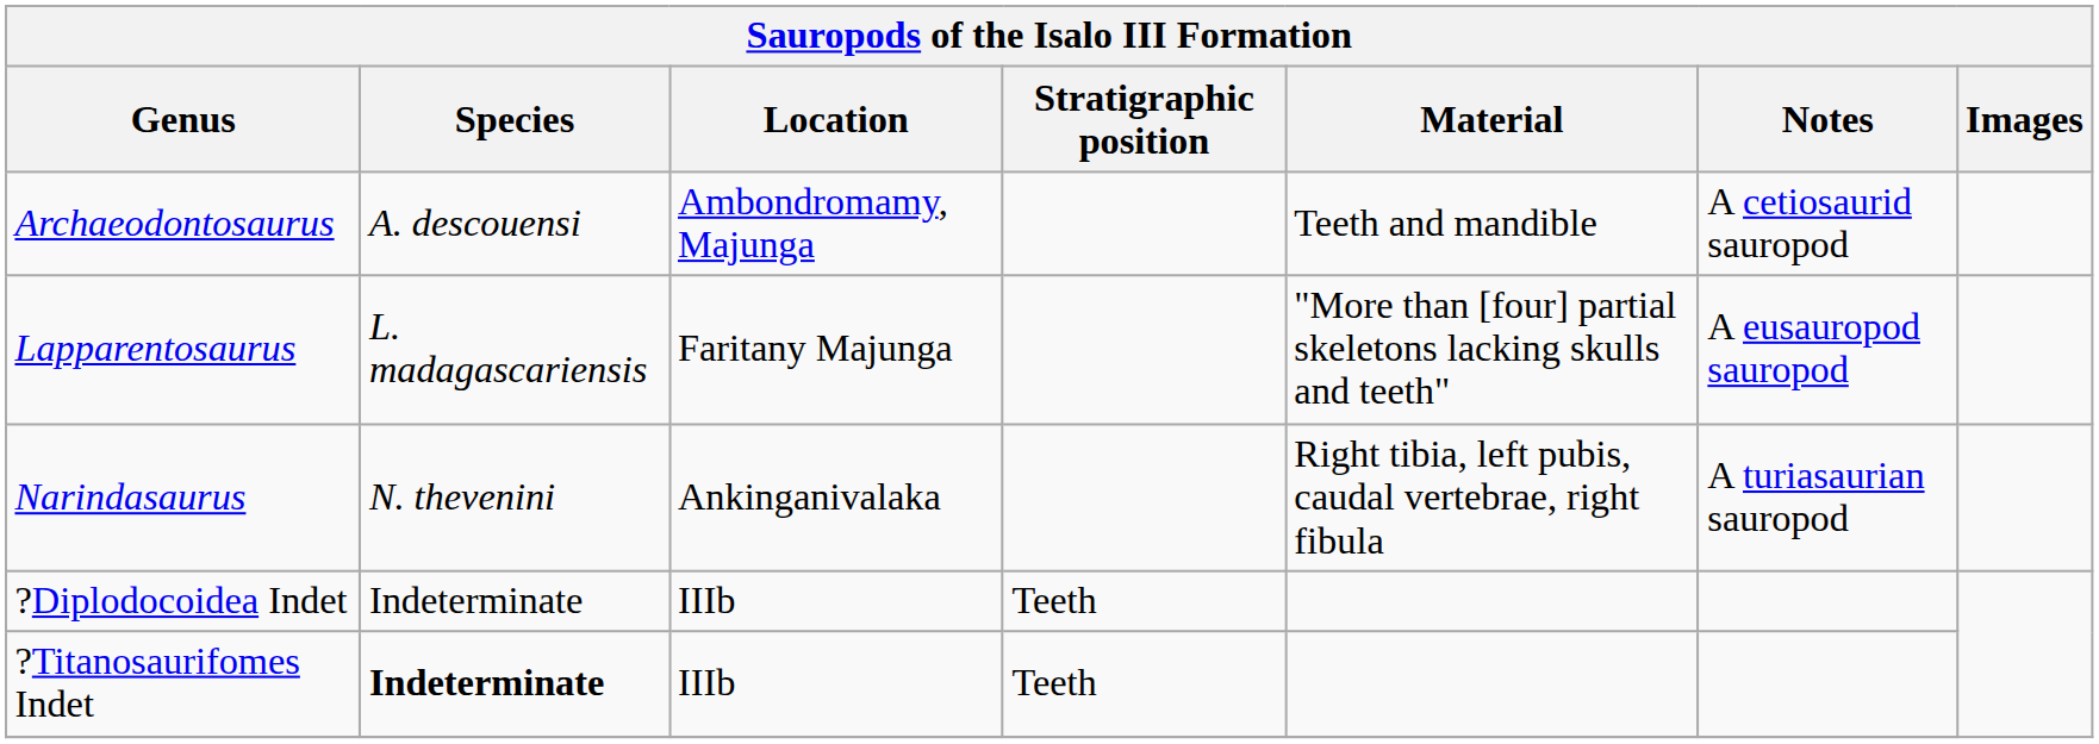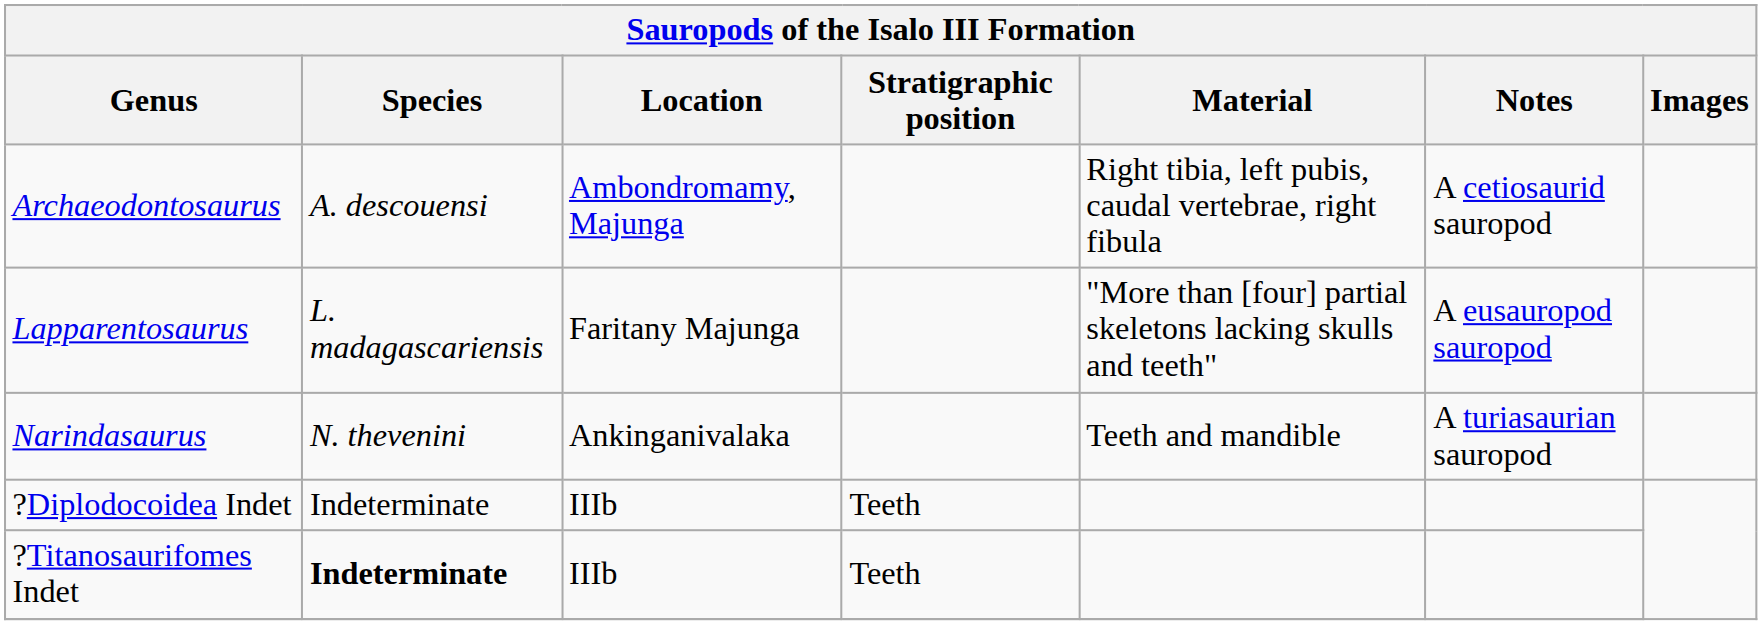Archaeodontosaurus | Material: Teeth and mandible -> Right tibia, left pubis, caudal vertebrae, right fibula
Narindasaurus | Material: Right tibia, left pubis, caudal vertebrae, right fibula -> Teeth and mandible
